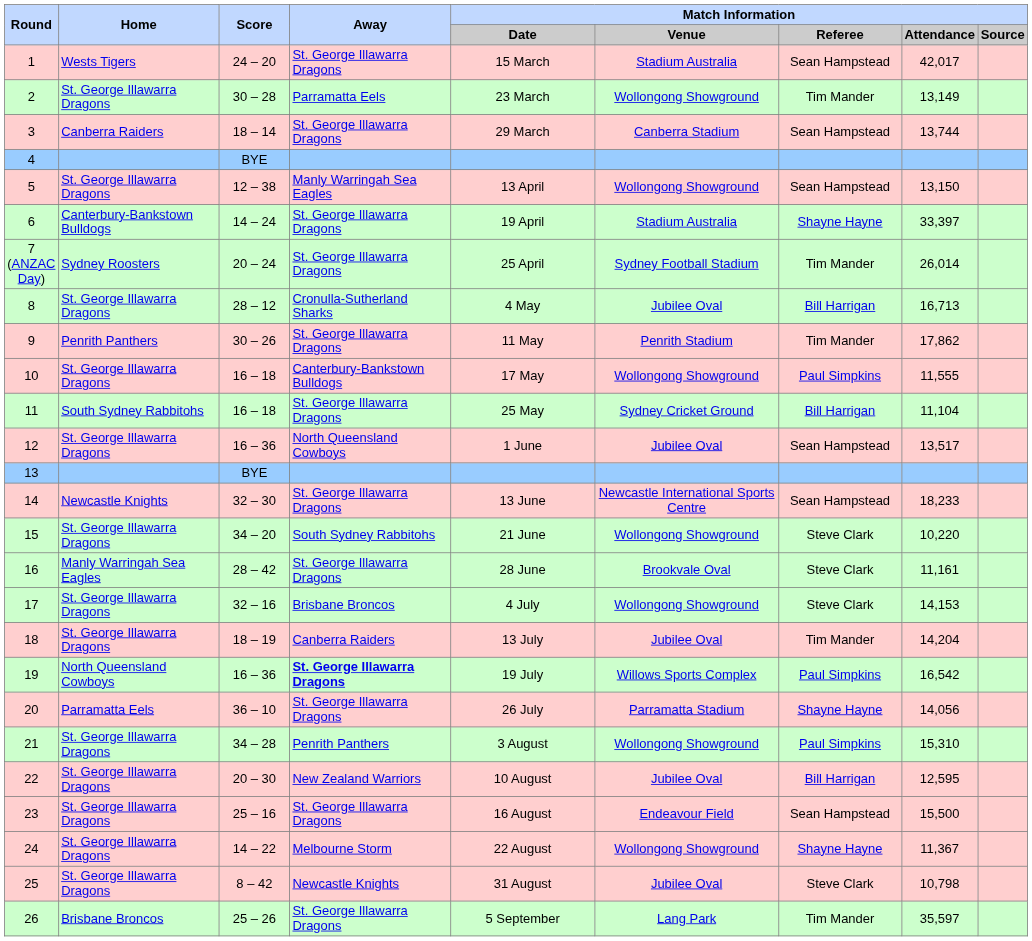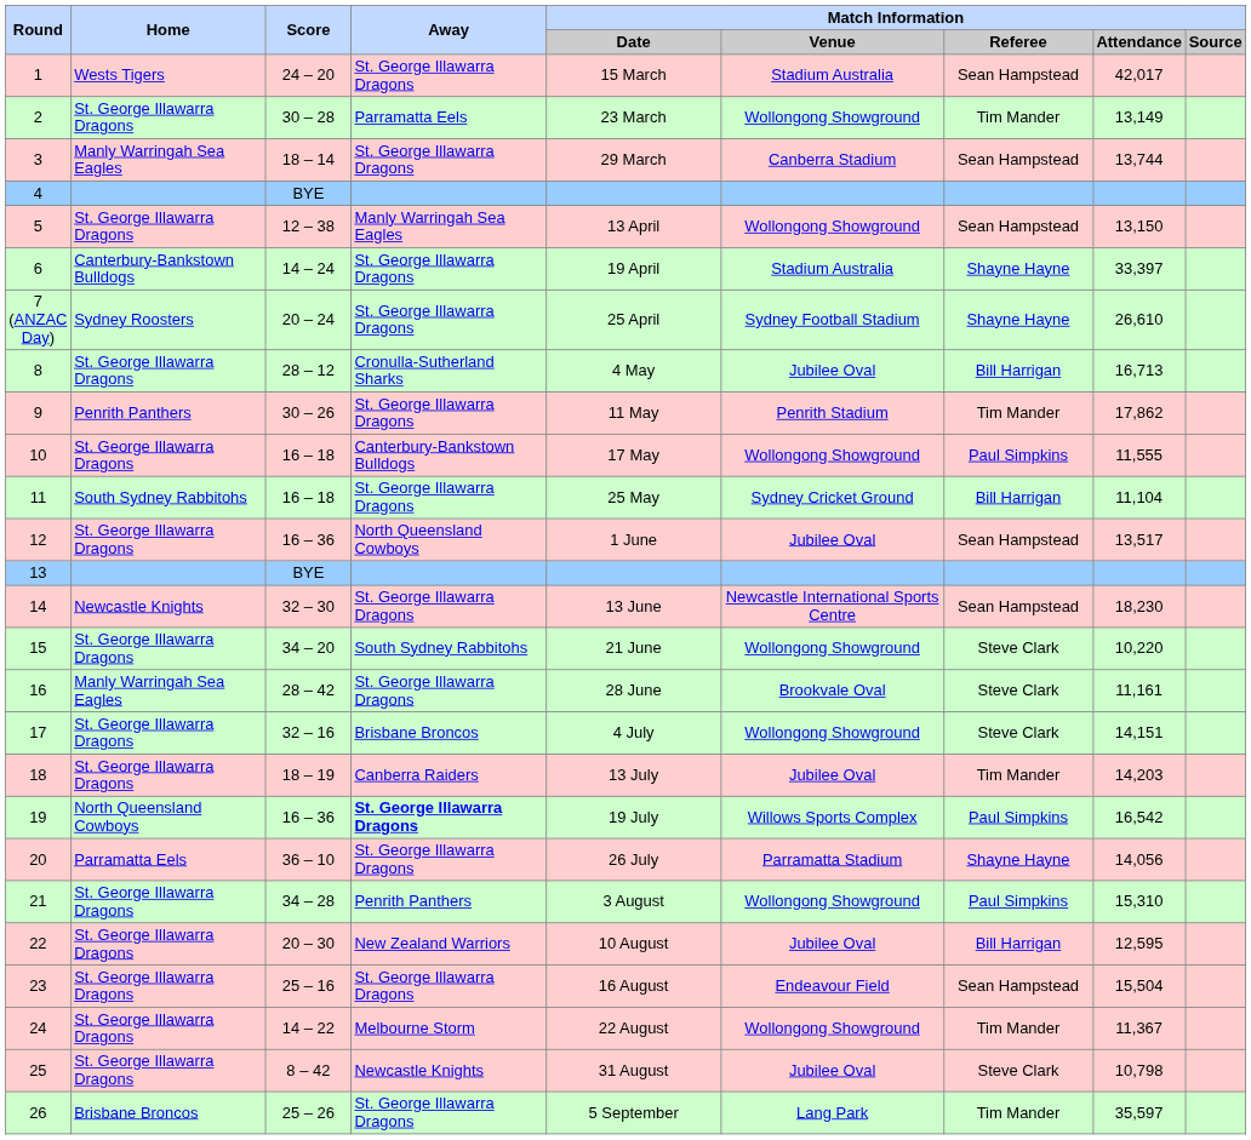3 | Home: Canberra Raiders -> Manly Warringah Sea Eagles
7 (ANZAC Day) | column 7: Tim Mander -> Shayne Hayne
7 (ANZAC Day) | column 8: 26,014 -> 26,610
14 | column 8: 18,233 -> 18,230
17 | column 8: 14,153 -> 14,151
18 | column 8: 14,204 -> 14,203
23 | column 8: 15,500 -> 15,504
24 | column 7: Shayne Hayne -> Tim Mander
